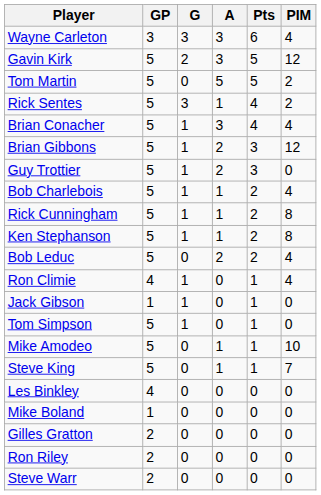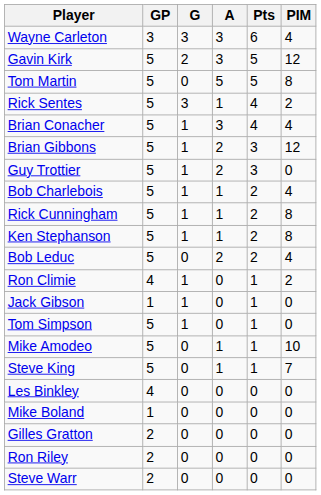Tom Martin | PIM: 2 -> 8
Ron Climie | PIM: 4 -> 2
